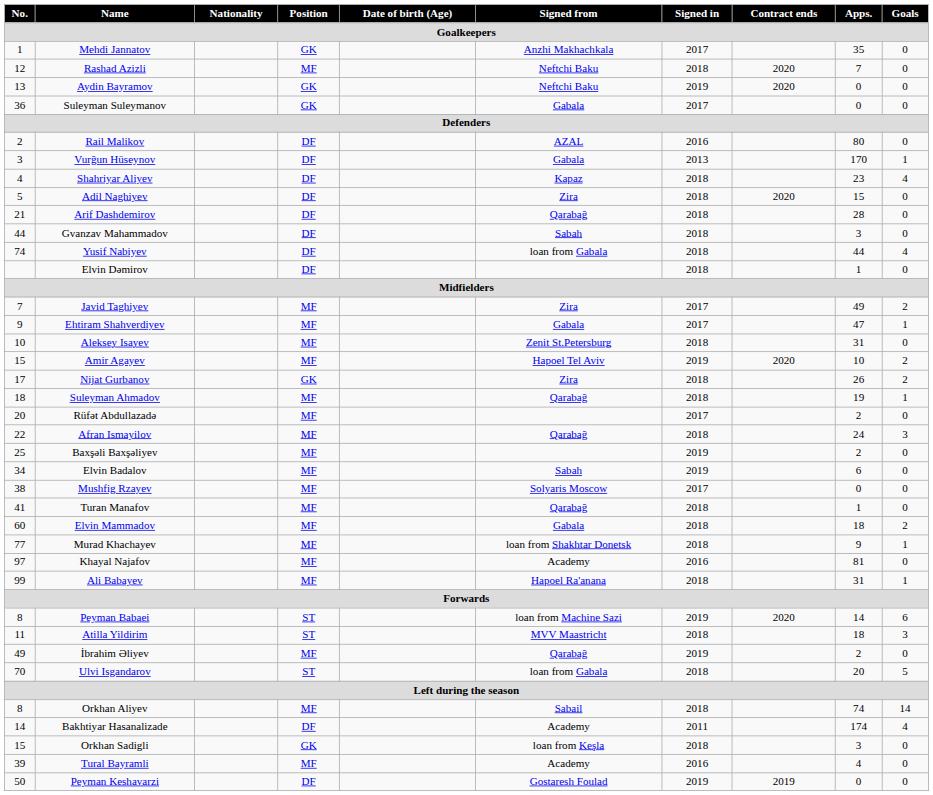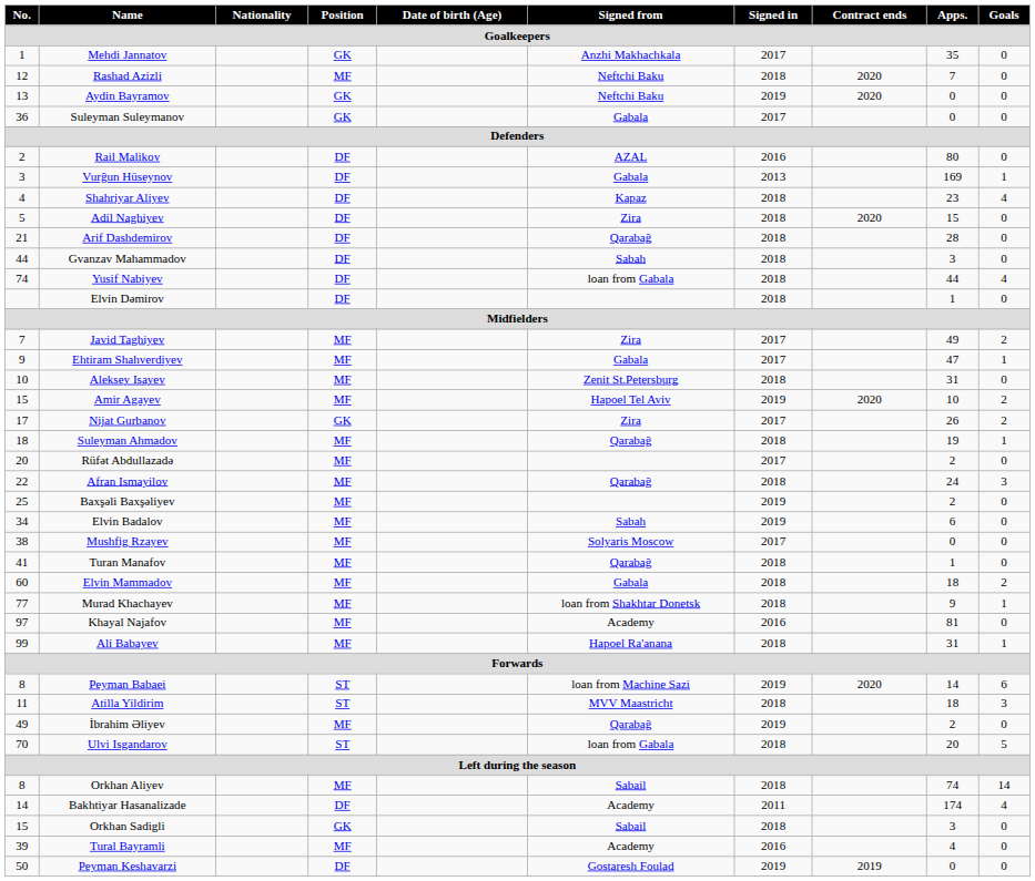Vurğun Hüseynov | Apps.: 170 -> 169
Nijat Gurbanov | Signed in: 2018 -> 2017
Orkhan Sadigli | Signed from: loan from Keşla -> Sabail
